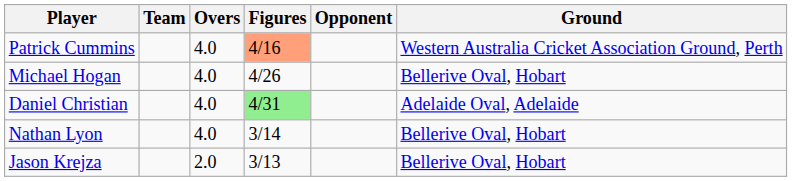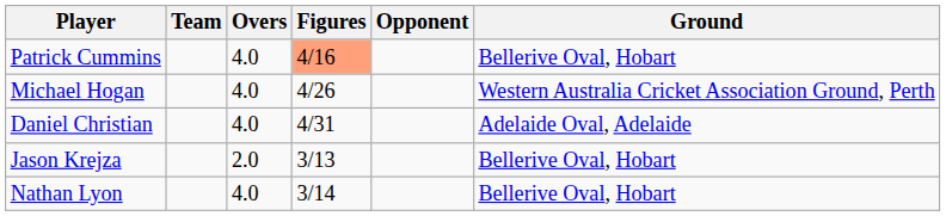Patrick Cummins | Ground: Western Australia Cricket Association Ground, Perth -> Bellerive Oval, Hobart
Michael Hogan | Ground: Bellerive Oval, Hobart -> Western Australia Cricket Association Ground, Perth
Daniel Christian | Figures: lightgreen background -> no background
rows swapped: Jason Krejza <-> Nathan Lyon
